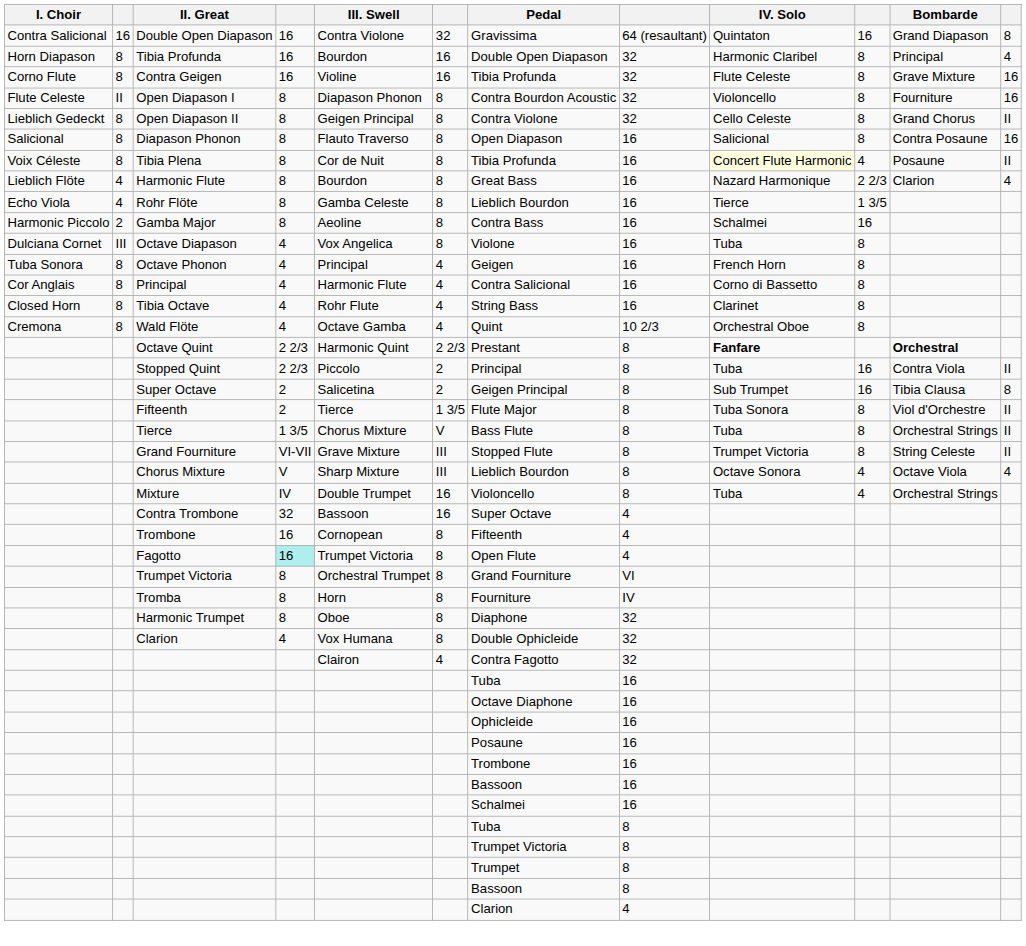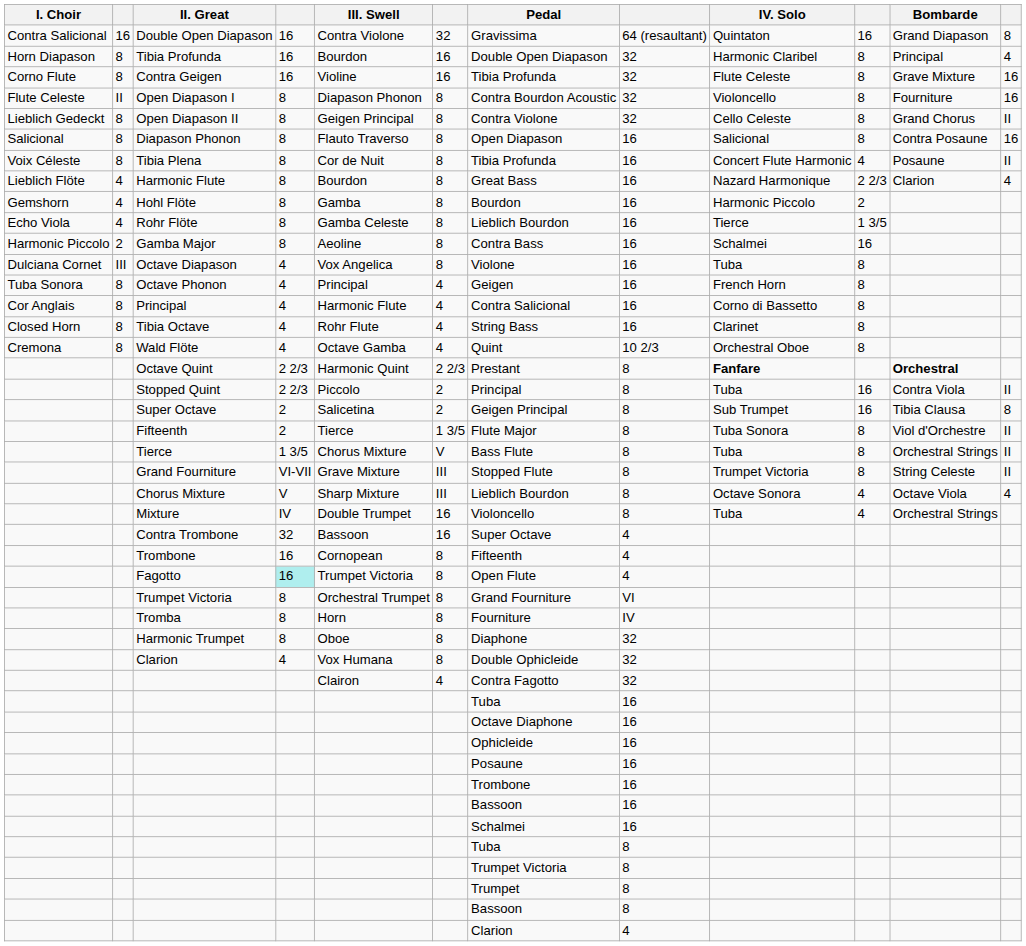Tibia Plena | IV. Solo: lightyellow background -> no background
+ row: Gemshorn | 4 | Hohl Flöte | 8 | Gamba | 8 | Bourdon | 16 | Harmonic Piccolo | 2
